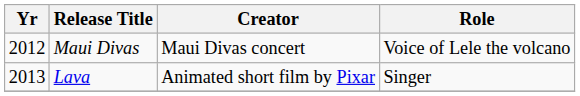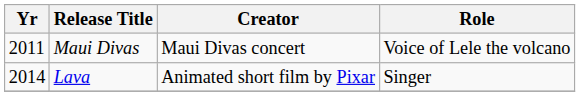Maui Divas | Yr: 2012 -> 2011
Lava | Yr: 2013 -> 2014
